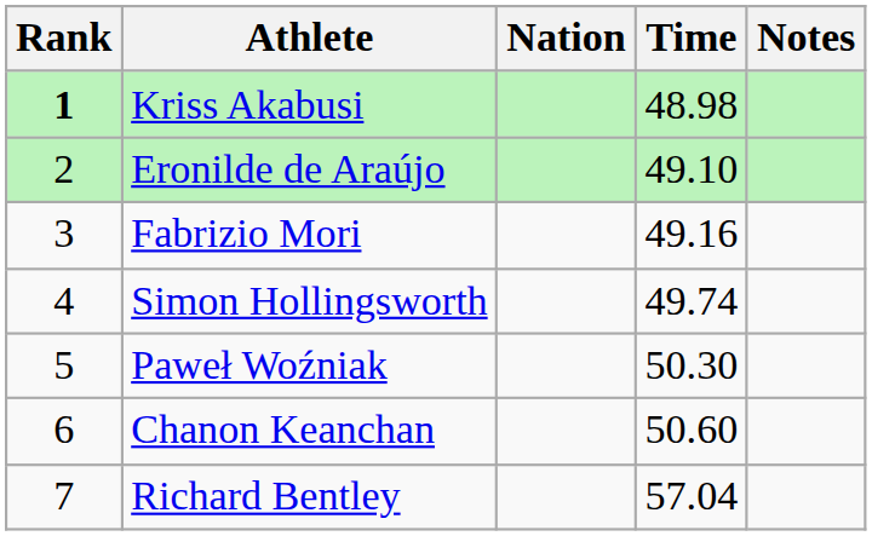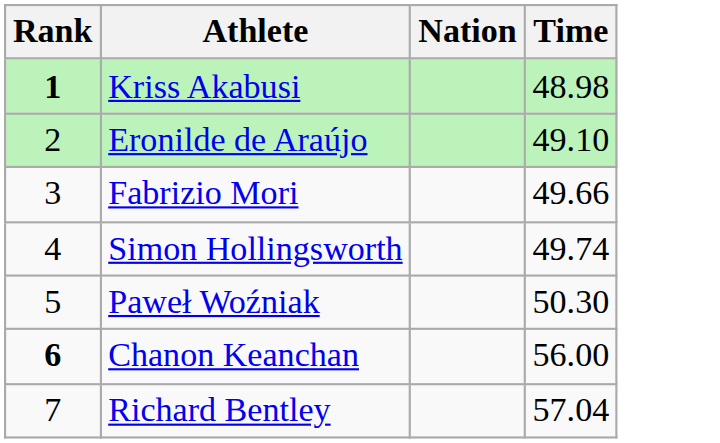- column: Notes
Fabrizio Mori | Time: 49.16 -> 49.66
Chanon Keanchan | Rank: normal -> bold
Chanon Keanchan | Time: 50.60 -> 56.00
